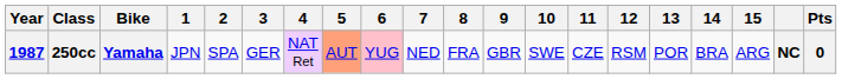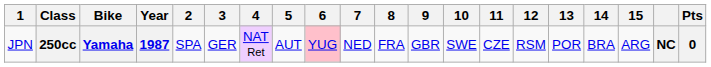columns swapped: Year <-> 1
250cc | 5: lightsalmon background -> no background
